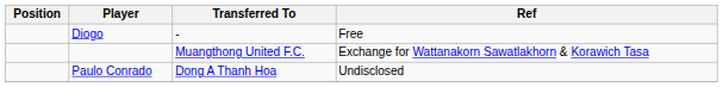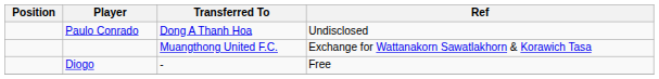rows swapped: Diogo <-> Paulo Conrado
